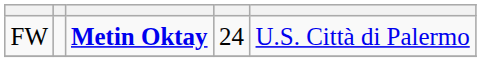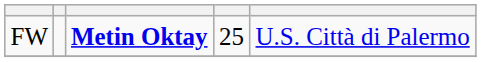FW | column 4: 24 -> 25
